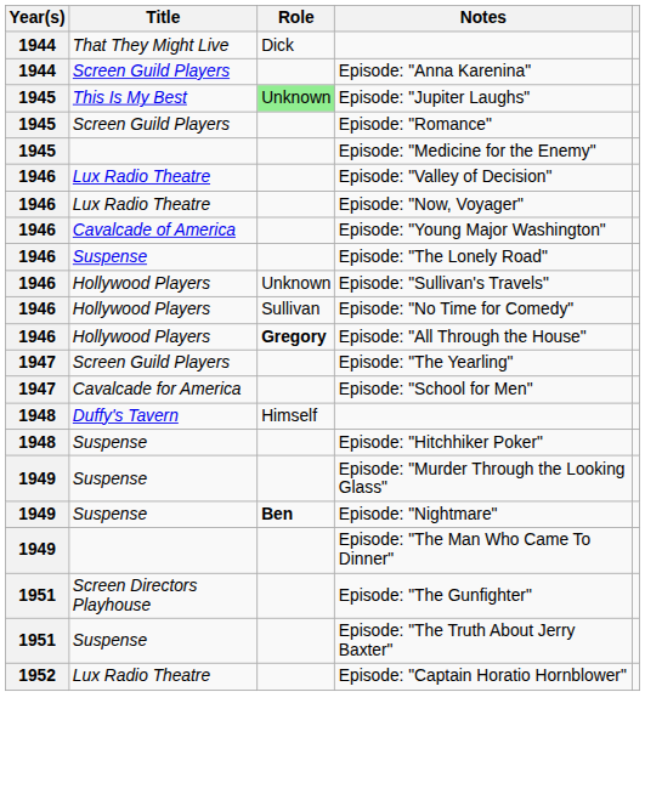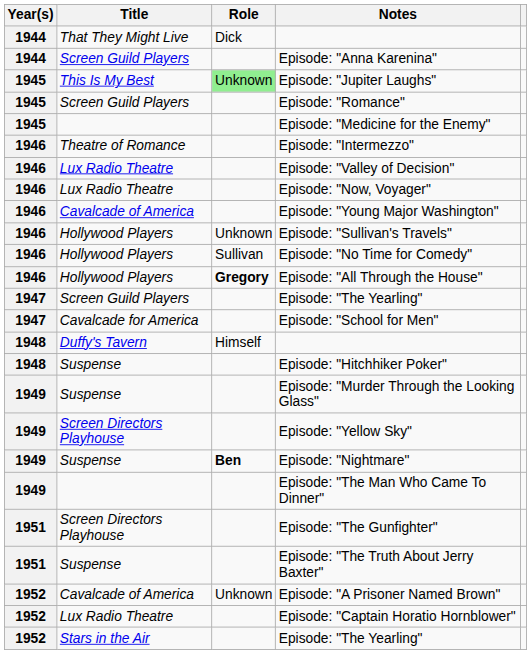+ row: 1946 | Theatre of Romance | Episode: "Intermezzo"
- row: 1946 | Suspense | Episode: "The Lonely Road"
+ row: 1949 | Screen Directors Playhouse | Episode: "Yellow Sky"
+ row: 1952 | Cavalcade of America | Unknown | Episode: "A Prisoner Named Brown"
+ row: 1952 | Stars in the Air | Episode: "The Yearling"
